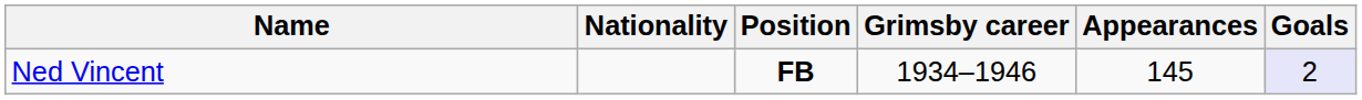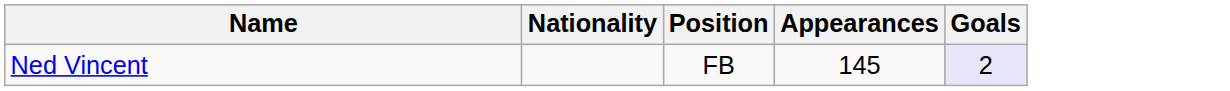- column: Grimsby career | 1934–1946
Ned Vincent | Position: bold -> normal
